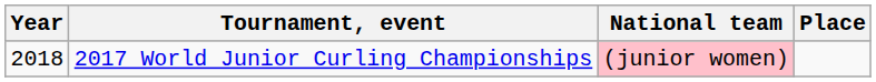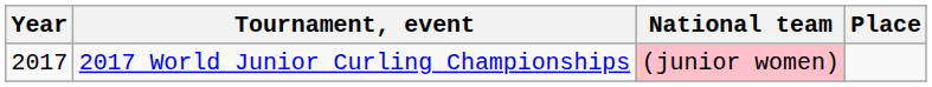2017 World Junior Curling Championships | Year: 2018 -> 2017
